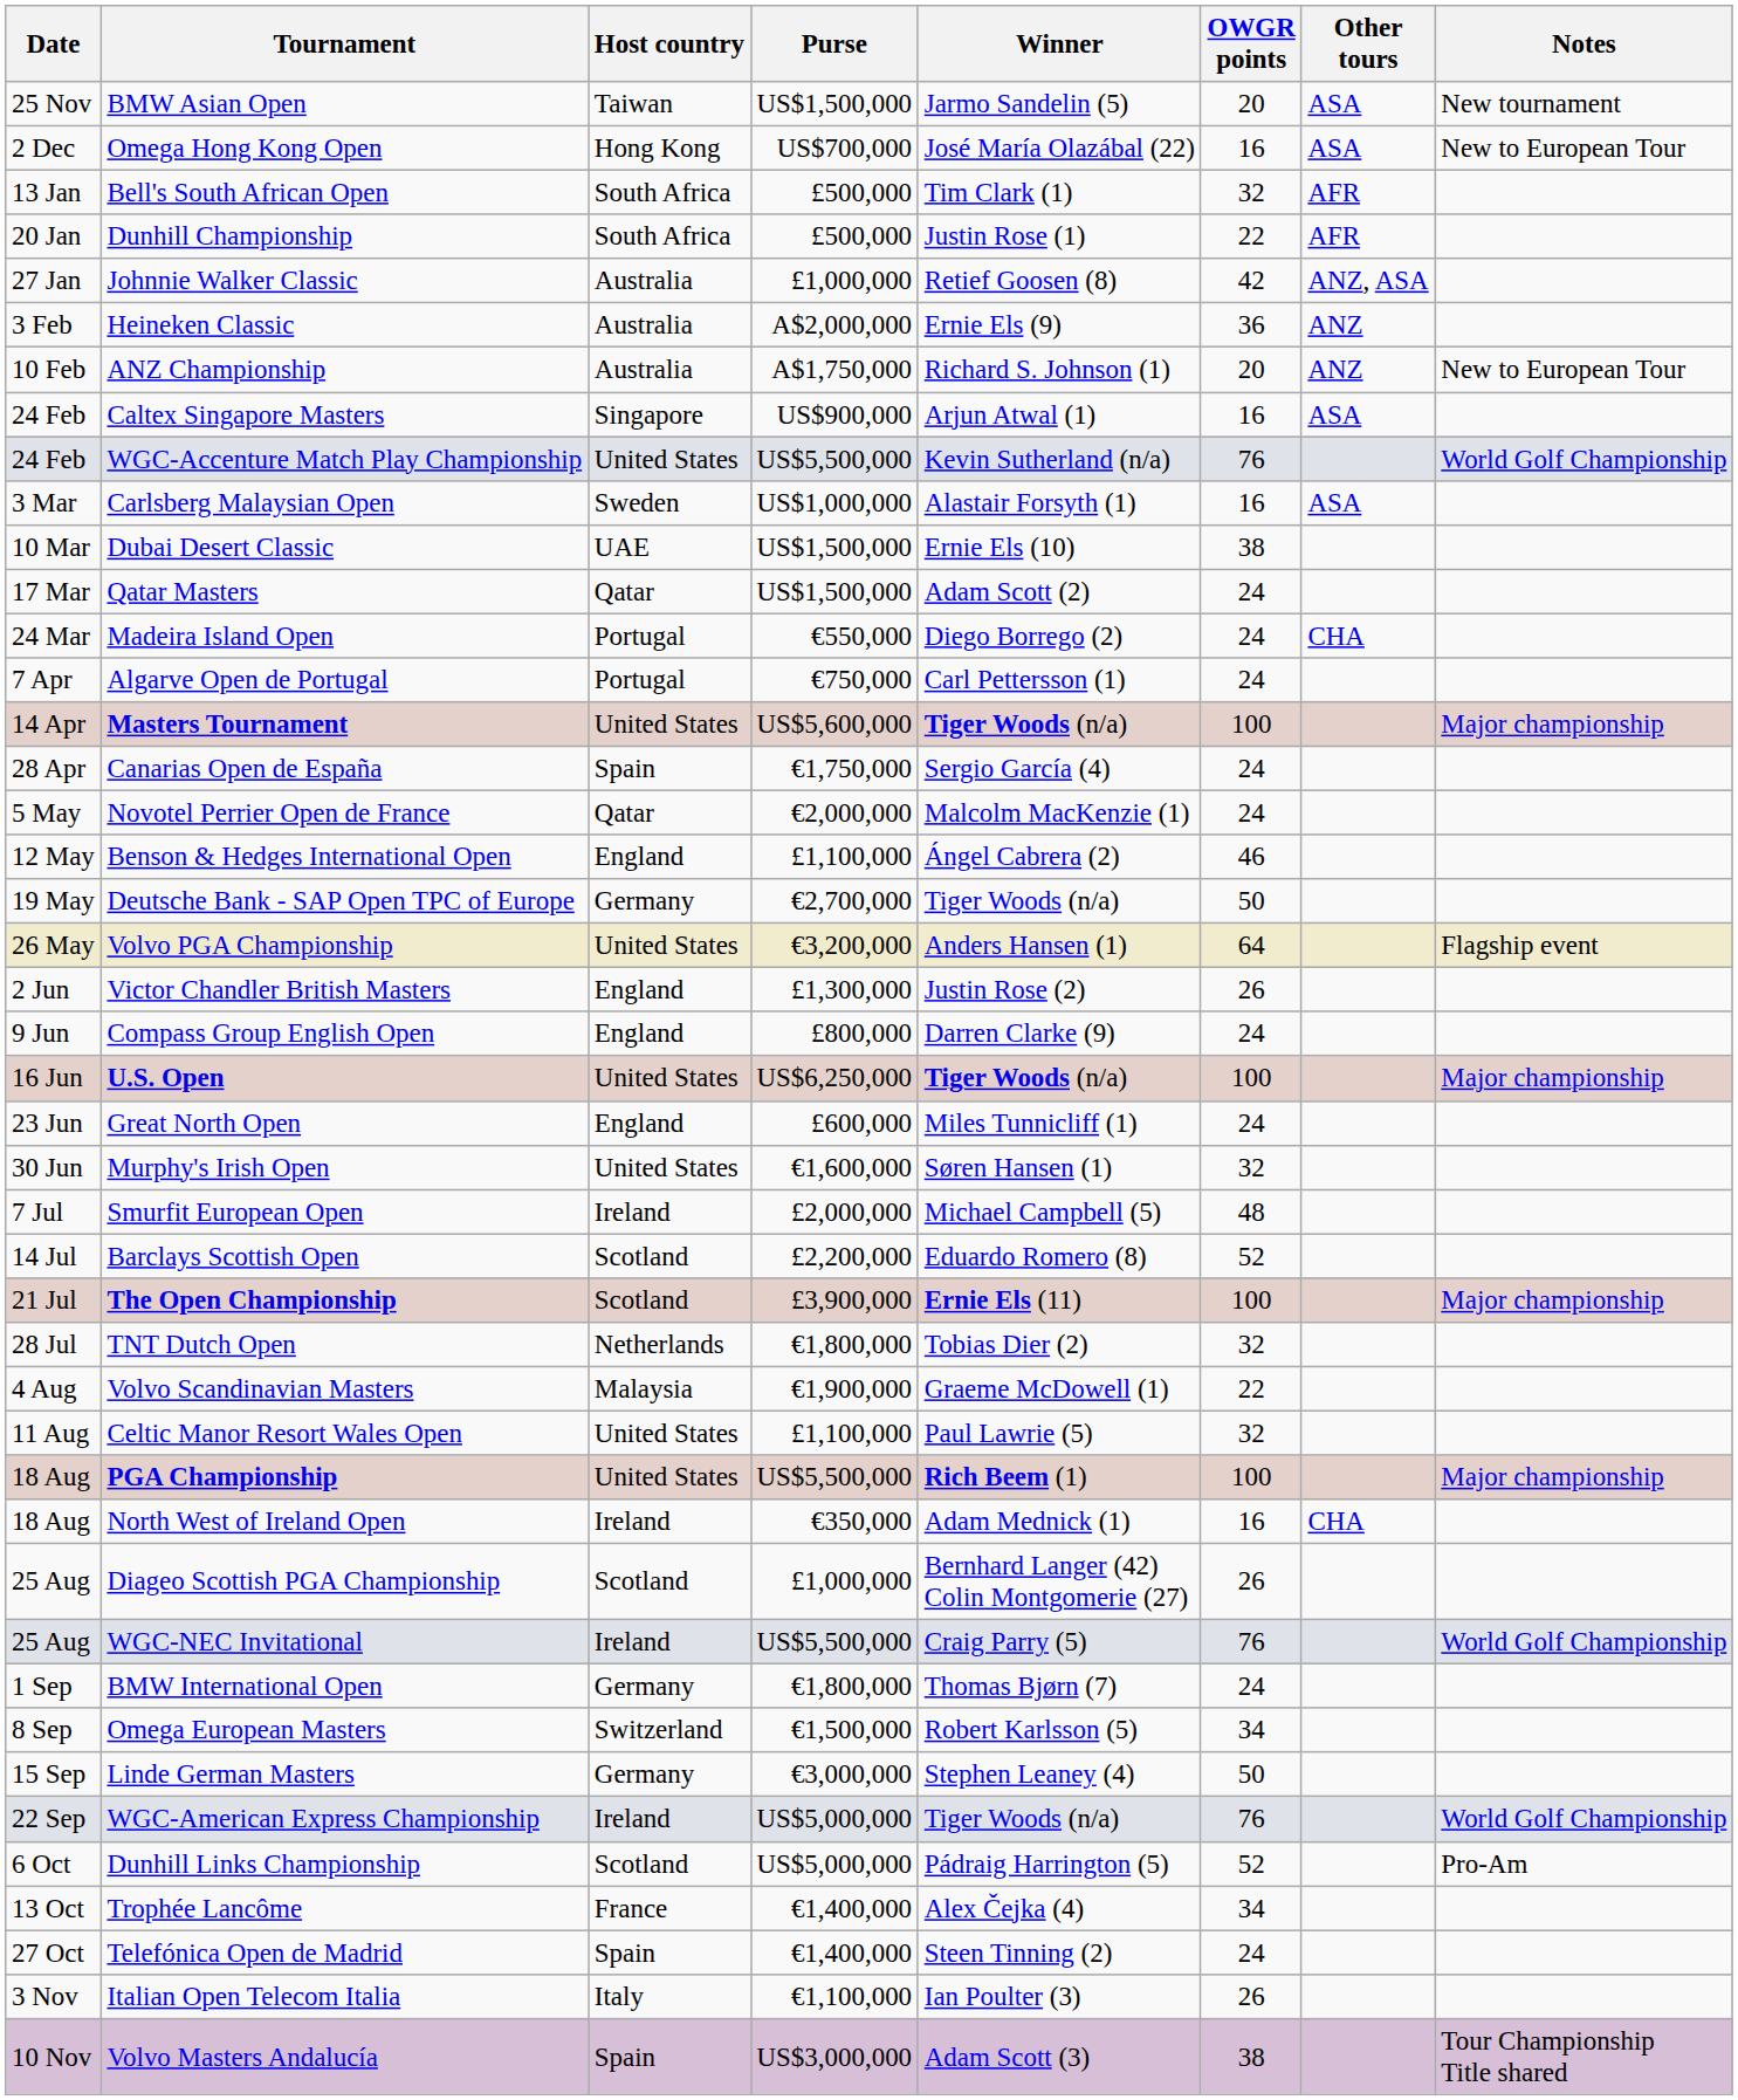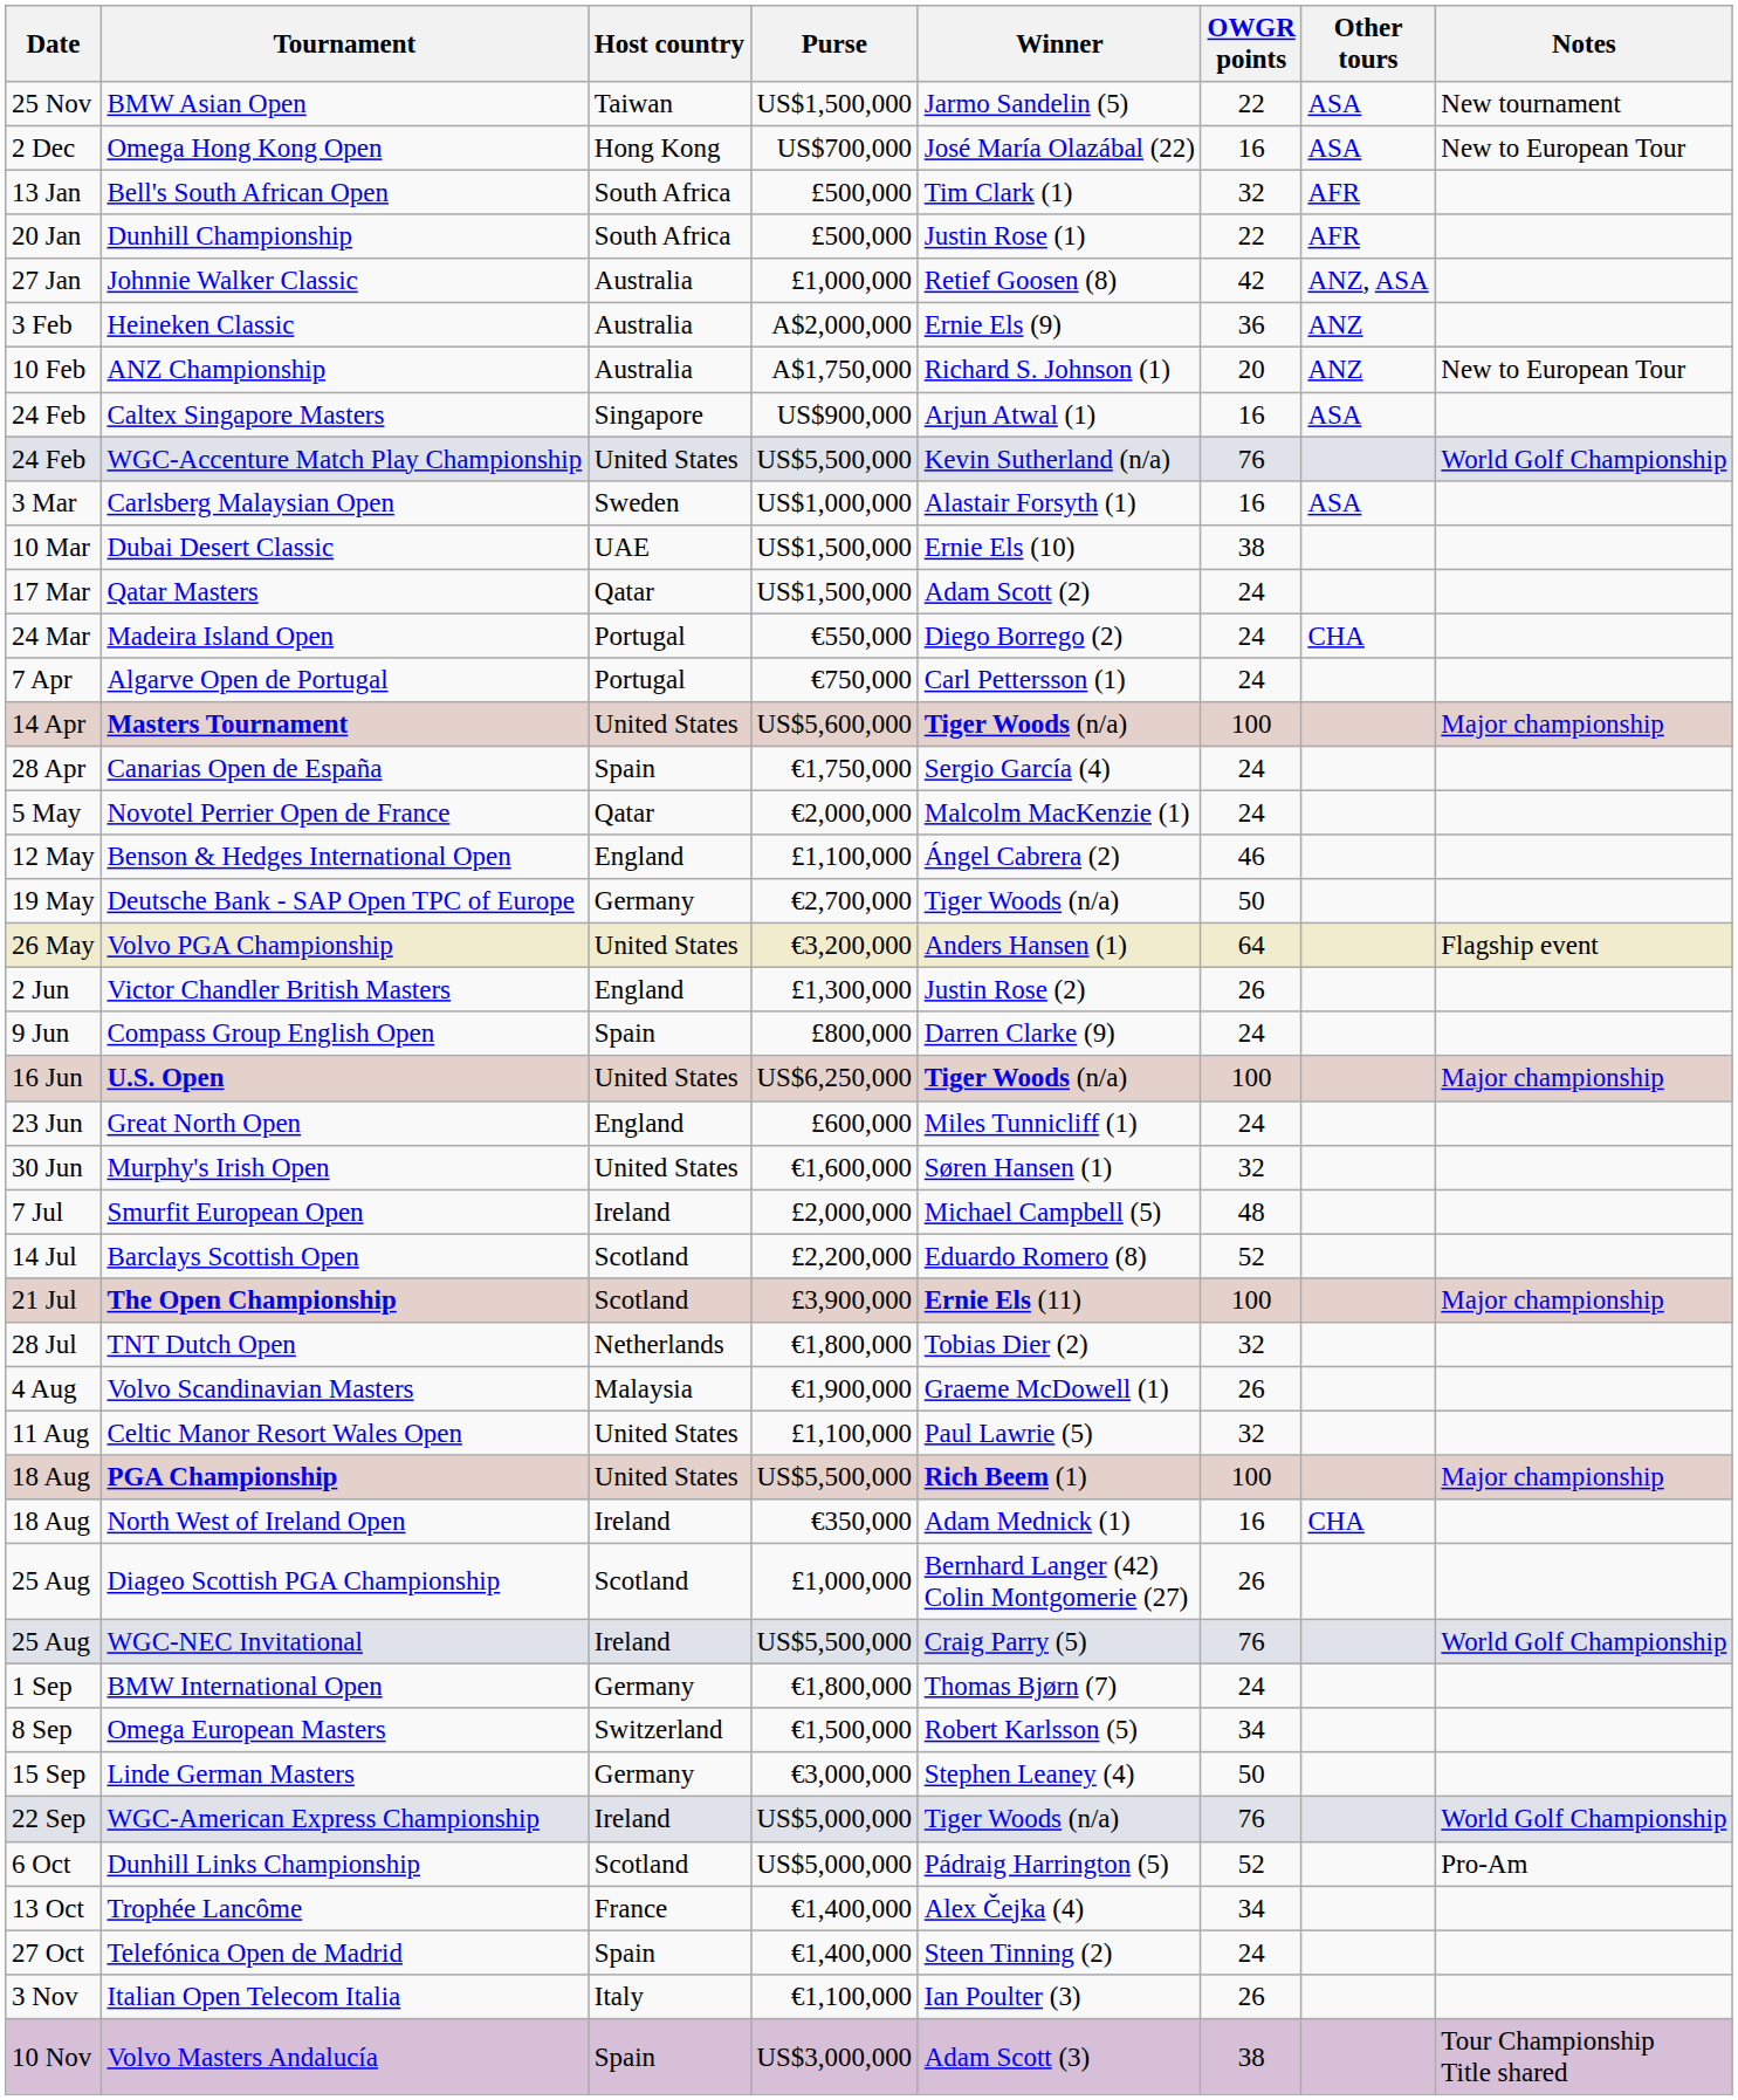BMW Asian Open | OWGR points: 20 -> 22
Compass Group English Open | Host country: England -> Spain
Volvo Scandinavian Masters | OWGR points: 22 -> 26
